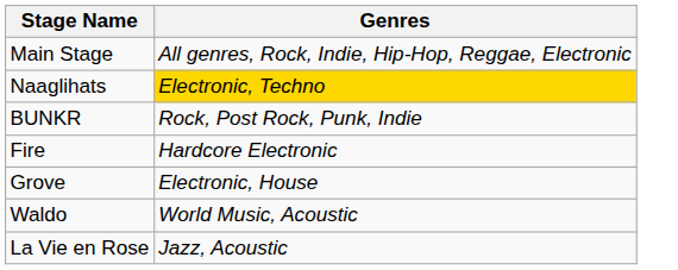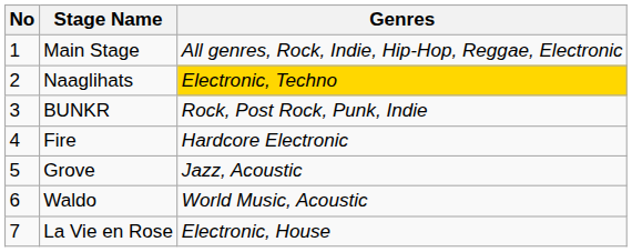+ column: No | 1 | 2 | 3 | 4 | 5 | 6 | 7
Grove | Genres: Electronic, House -> Jazz, Acoustic
La Vie en Rose | Genres: Jazz, Acoustic -> Electronic, House
